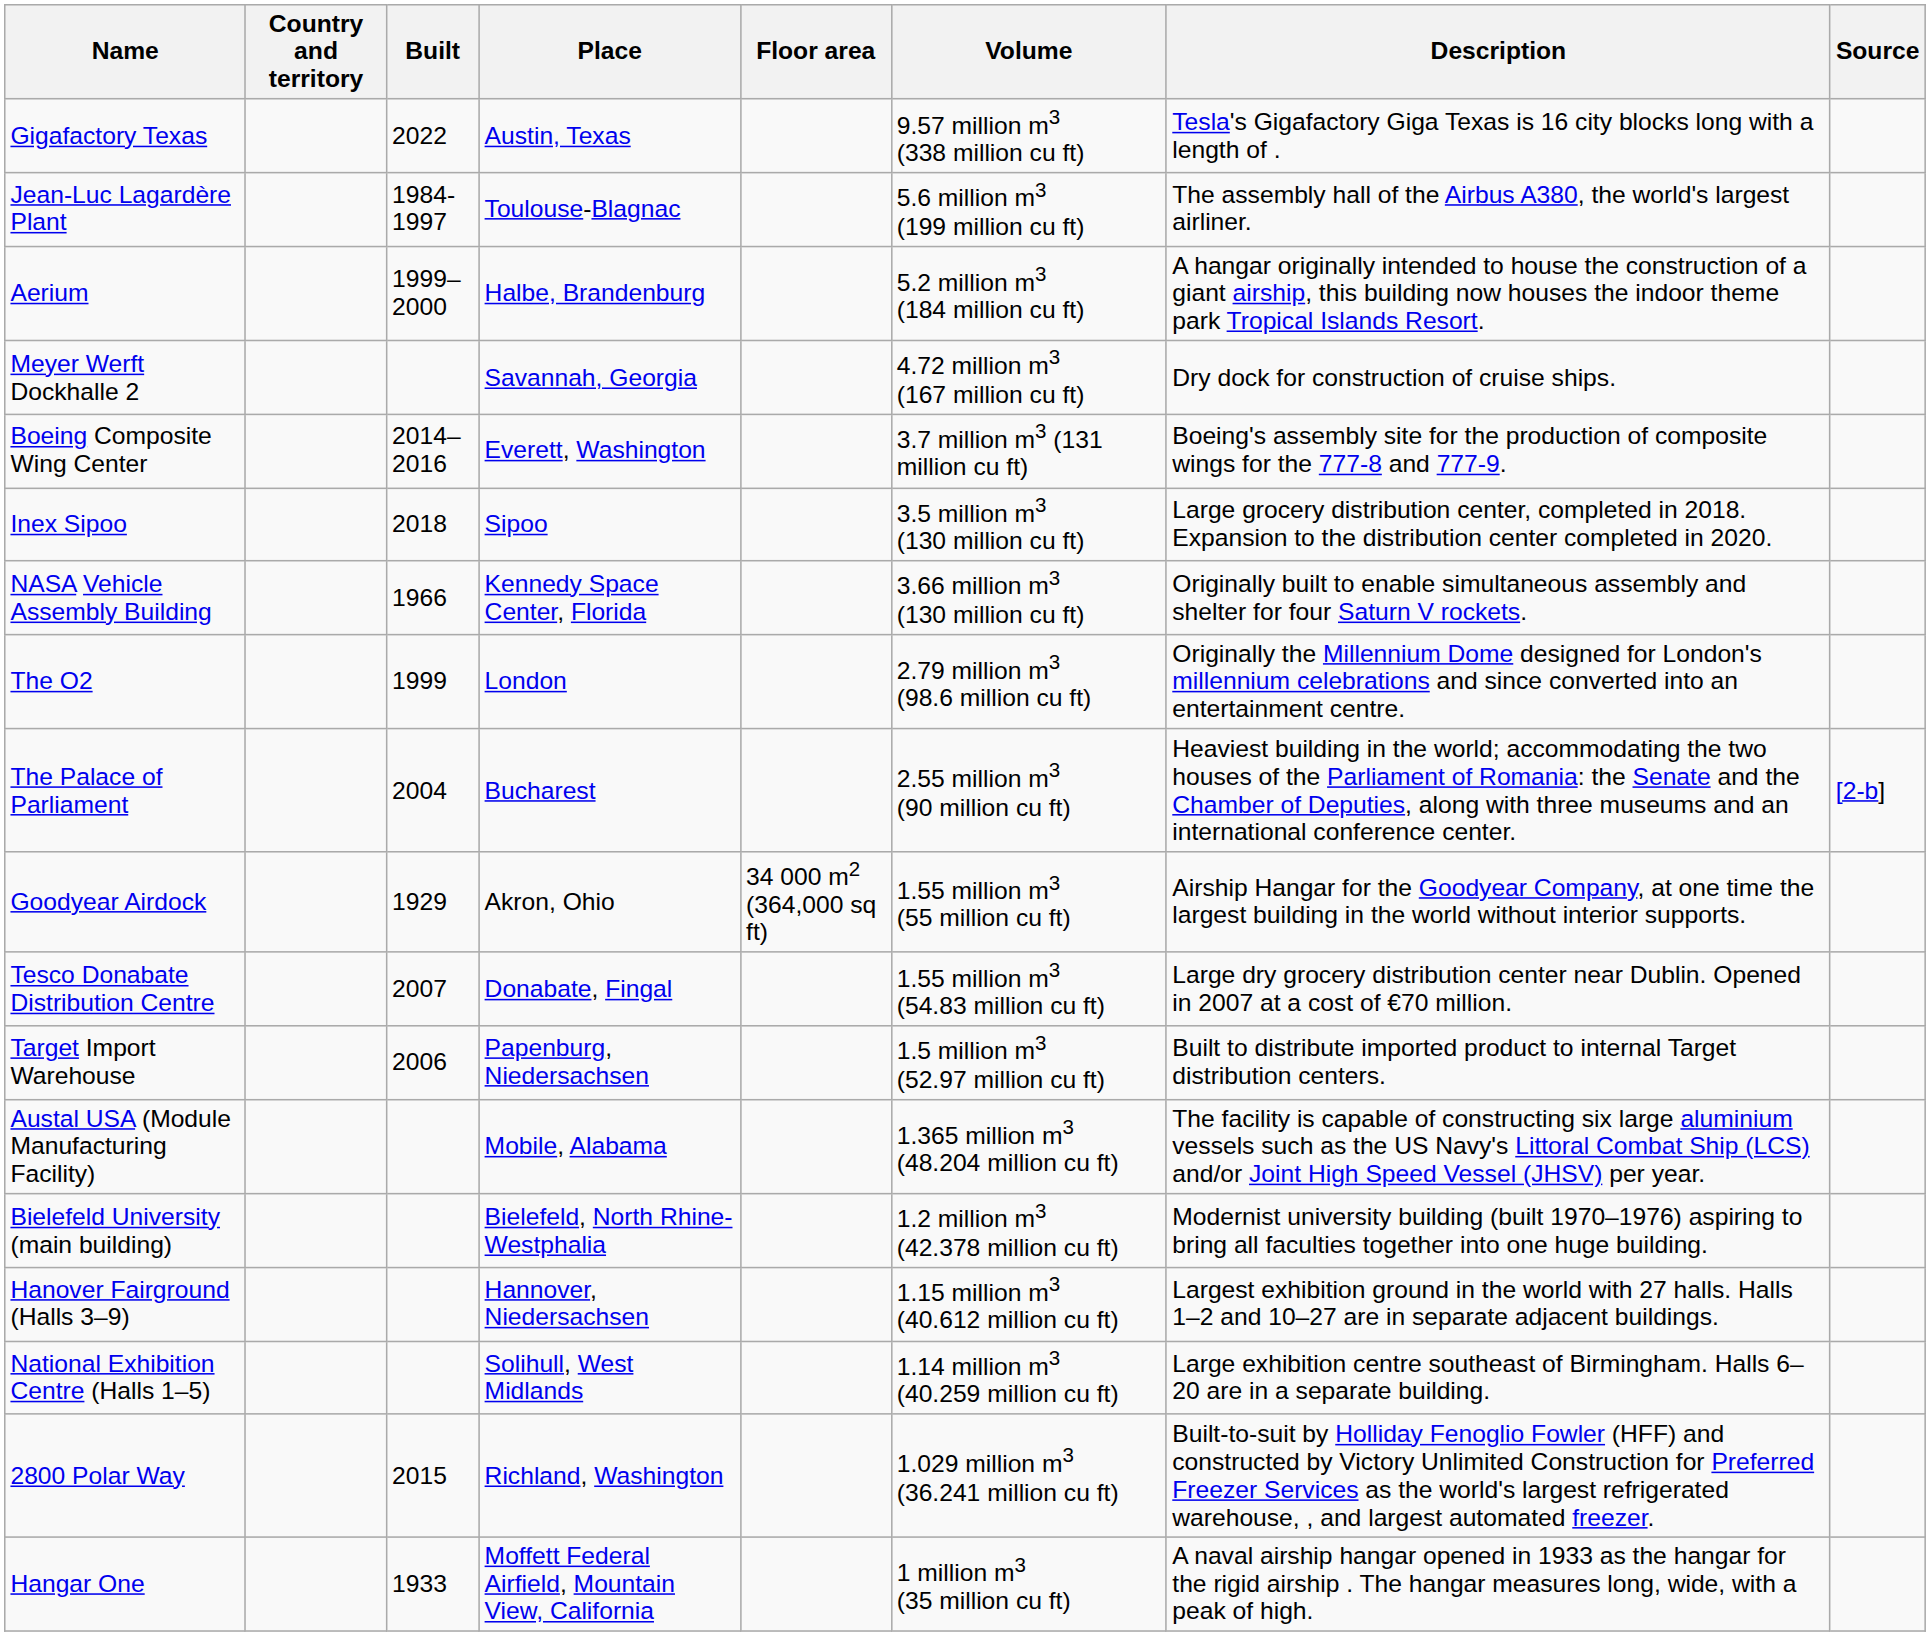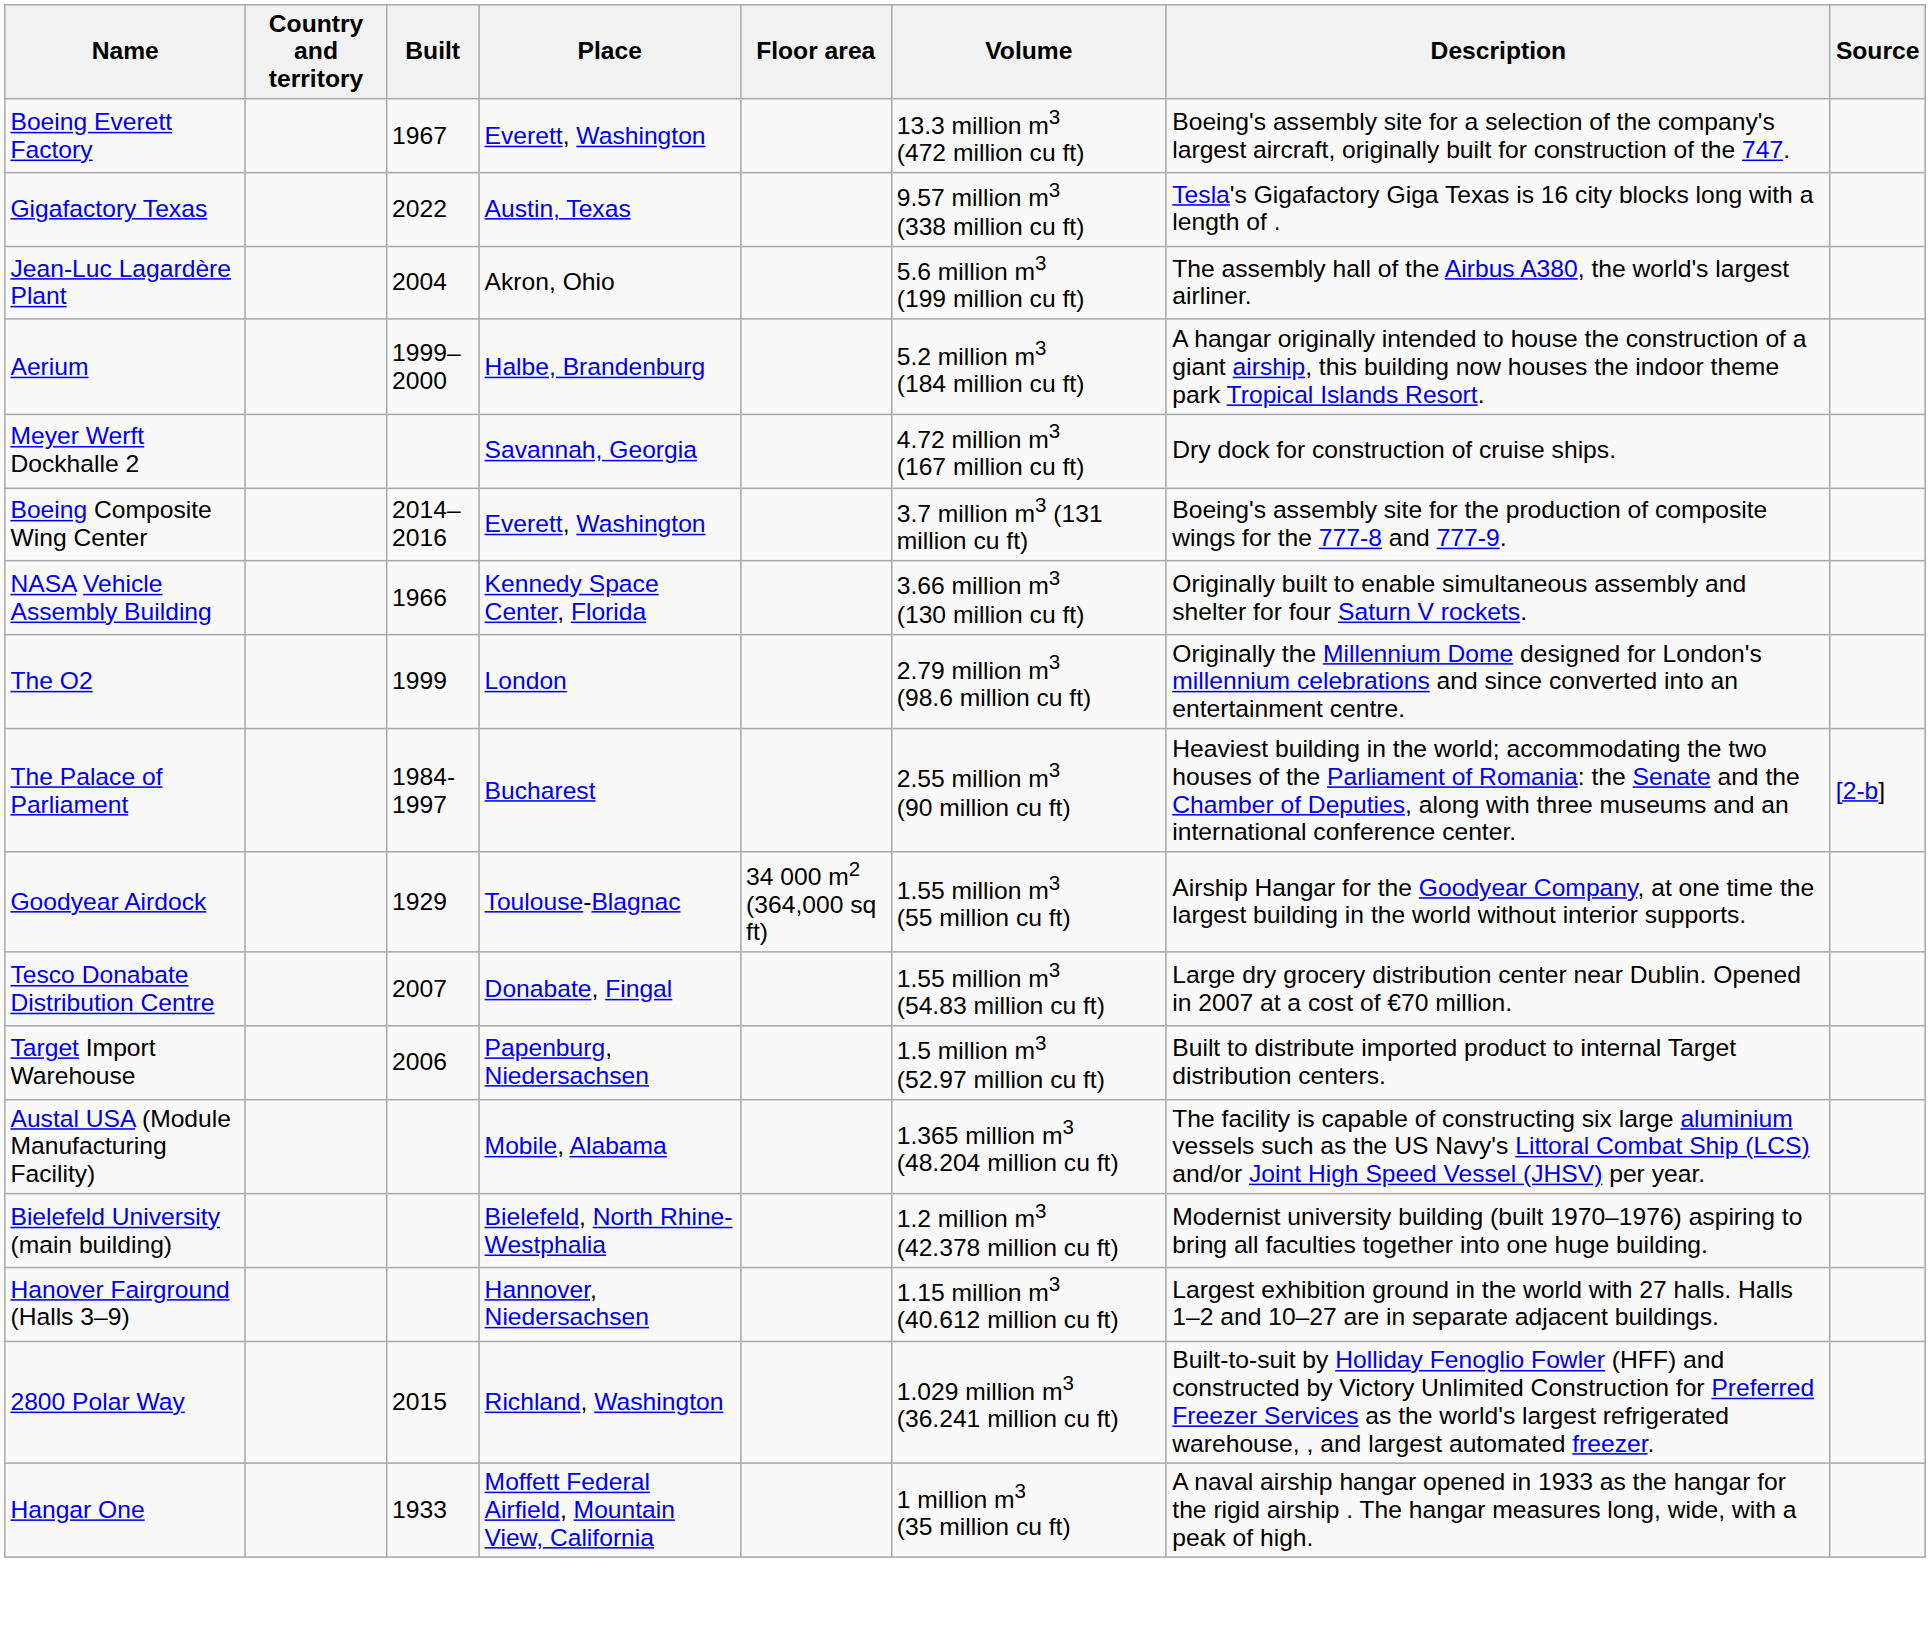+ row: Boeing Everett Factory | 1967 | Everett, Washington | 13.3 million m3 (472 million cu ft) | Boeing's assembly site for a selection of the company's largest aircraft, originally built for construction of the 747.
Jean-Luc Lagardère Plant | Built: 1984-1997 -> 2004
Jean-Luc Lagardère Plant | Place: Toulouse-Blagnac -> Akron, Ohio
- row: Inex Sipoo | 2018 | Sipoo | 3.5 million m3 (130 million cu ft) | Large grocery distribution center, completed in 2018. Expansion to the distribution center completed in 2020.
The Palace of Parliament | Built: 2004 -> 1984-1997
Goodyear Airdock | Place: Akron, Ohio -> Toulouse-Blagnac
- row: National Exhibition Centre (Halls 1–5) | Solihull, West Midlands | 1.14 million m3 (40.259 million cu ft) | Large exhibition centre southeast of Birmingham. Halls 6–20 are in a separate building.
